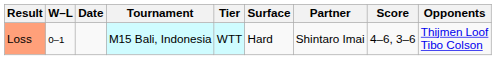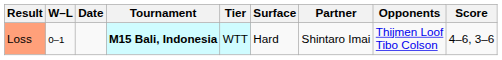columns swapped: Opponents <-> Score
Loss | Tournament: normal -> bold
